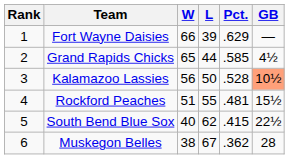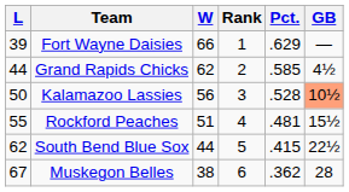columns swapped: Rank <-> L
Grand Rapids Chicks | W: 65 -> 62
South Bend Blue Sox | W: 40 -> 44
